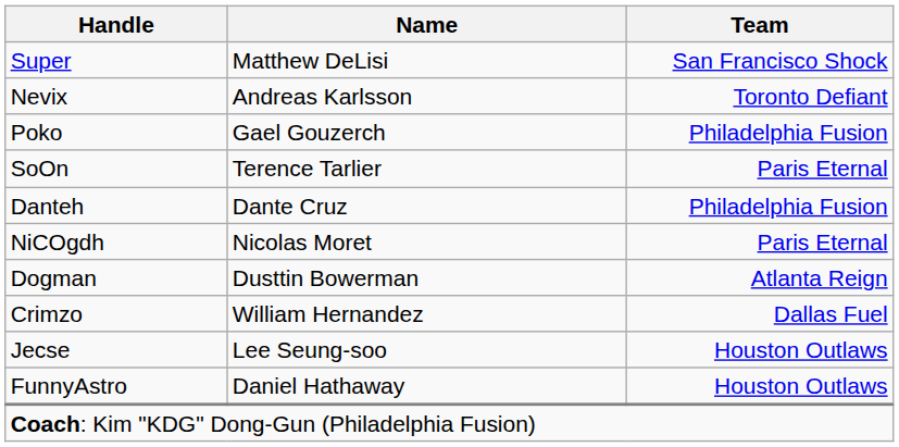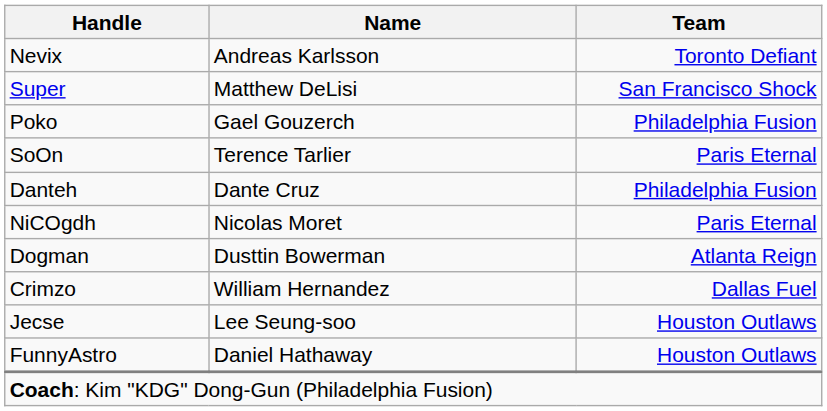rows swapped: Super <-> Nevix
